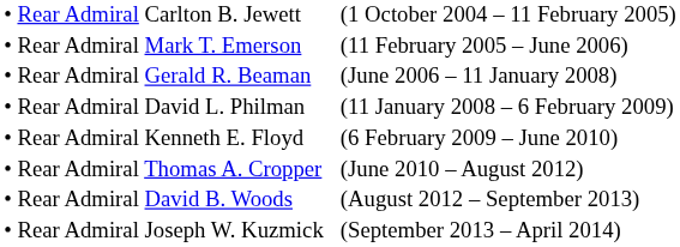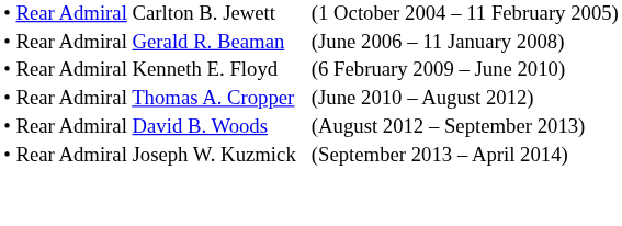- row: • Rear Admiral Mark T. Emerson | (11 February 2005 – June 2006)
- row: • Rear Admiral David L. Philman | (11 January 2008 – 6 February 2009)
